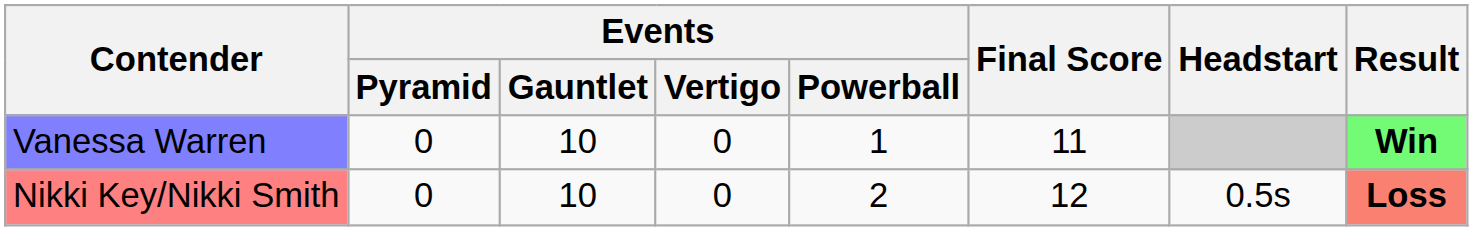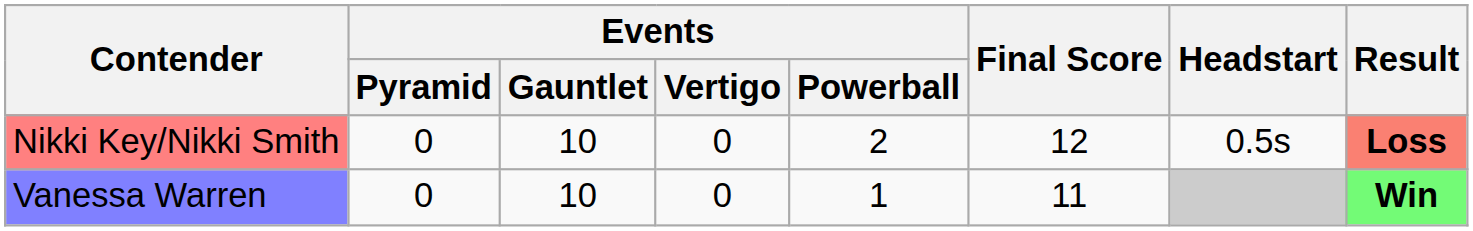rows swapped: Nikki Key/Nikki Smith <-> Vanessa Warren
